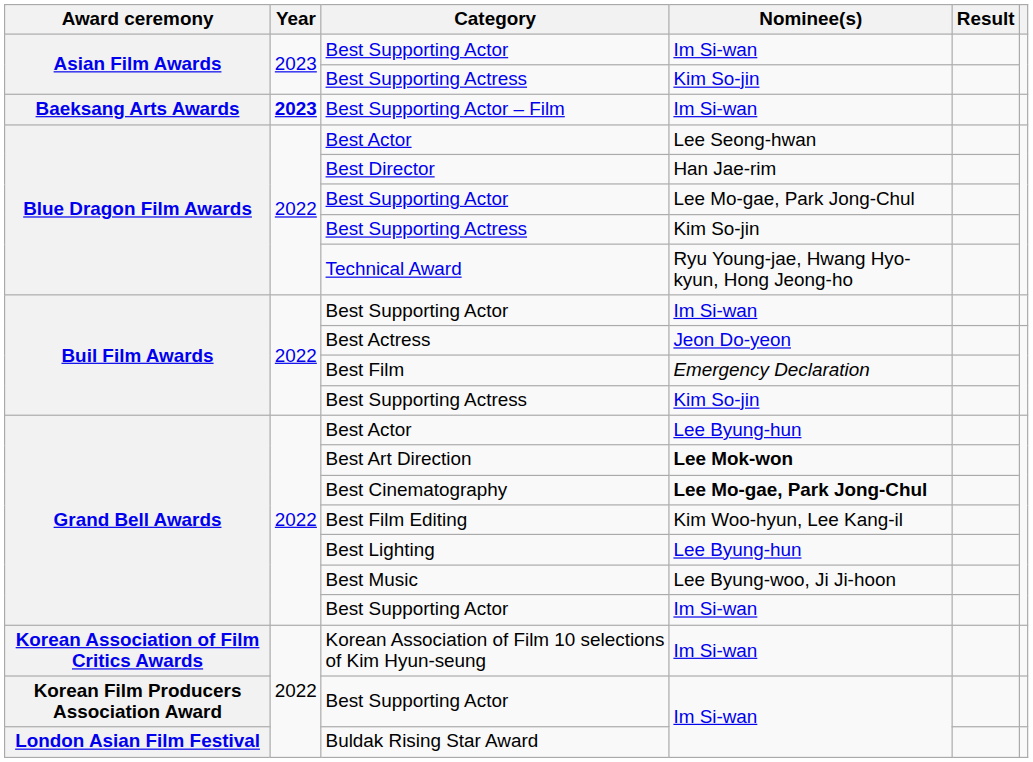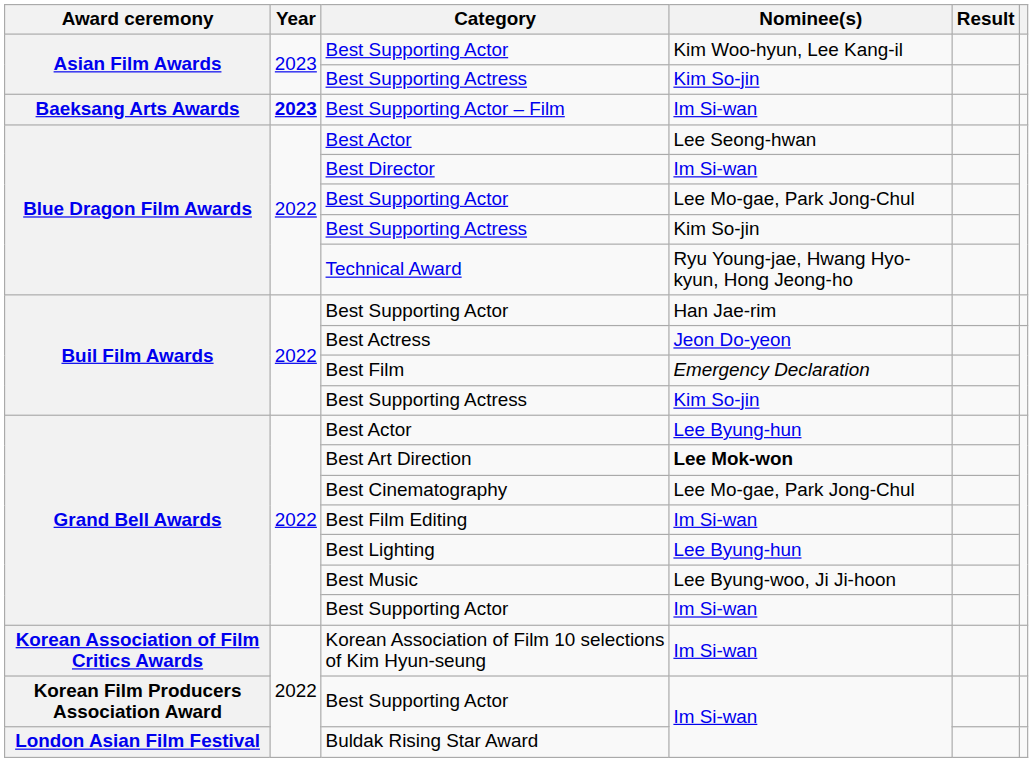Asian Film Awards / Best Supporting Actor | Nominee(s): Im Si-wan -> Kim Woo-hyun, Lee Kang-il
Best Director | Nominee(s): Han Jae-rim -> Im Si-wan
Buil Film Awards / Best Supporting Actor | Nominee(s): Im Si-wan -> Han Jae-rim
Best Cinematography | Nominee(s): bold -> normal
Best Film Editing | Nominee(s): Kim Woo-hyun, Lee Kang-il -> Im Si-wan
